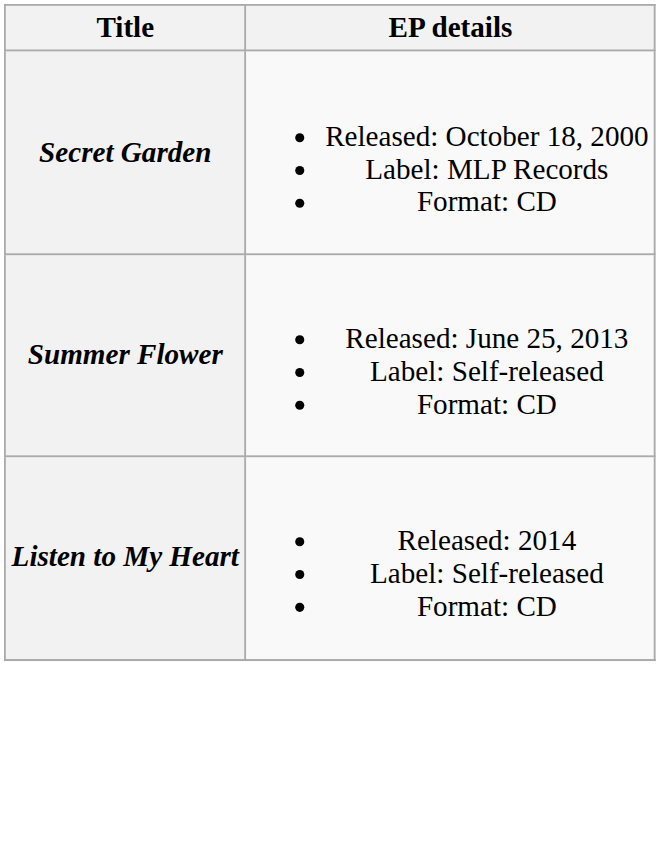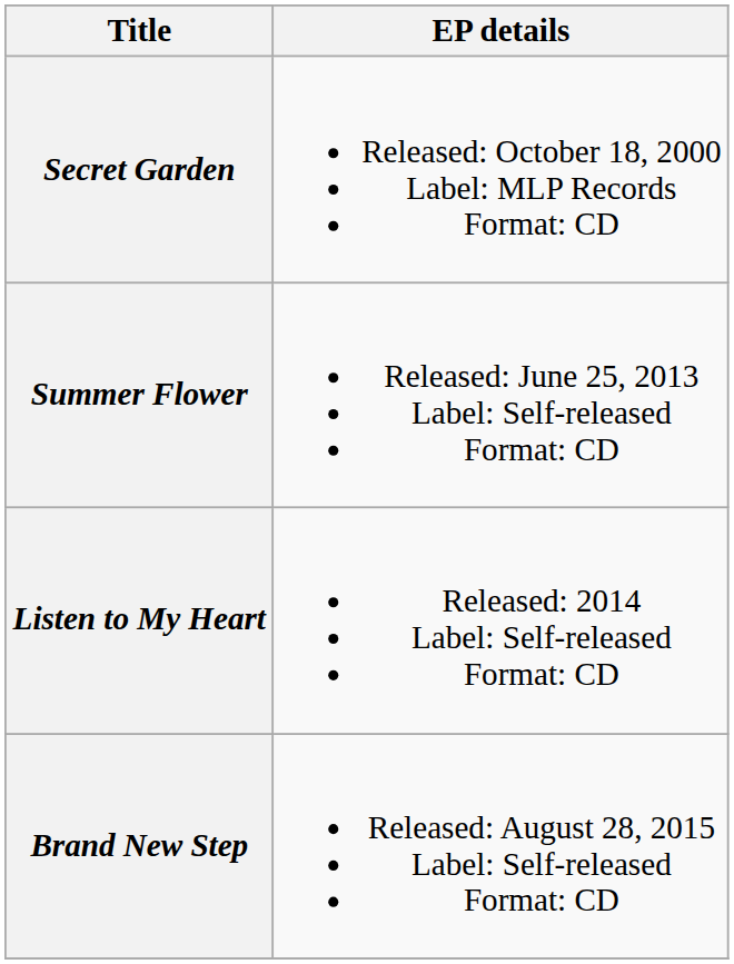+ row: Brand New Step | Released: August 28, 2015 Label: Self-released Format: CD
